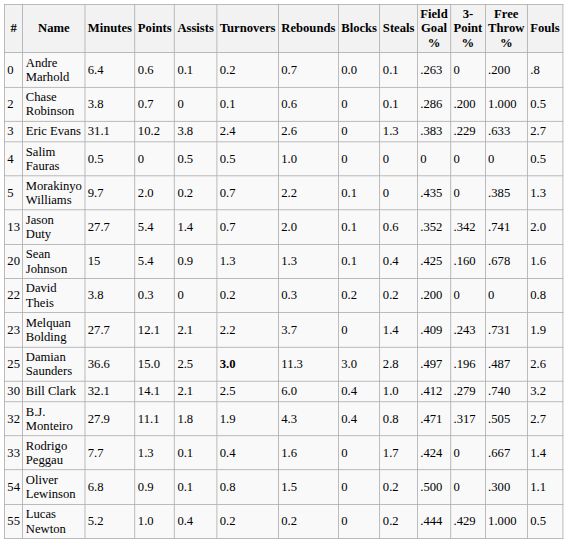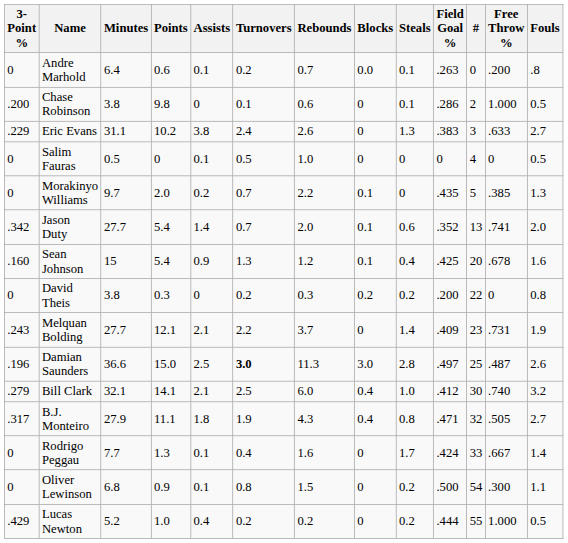columns swapped: # <-> 3-Point %
Chase Robinson | Points: 0.7 -> 9.8
Salim Fauras | Assists: 0.5 -> 0.1
Sean Johnson | Rebounds: 1.3 -> 1.2
